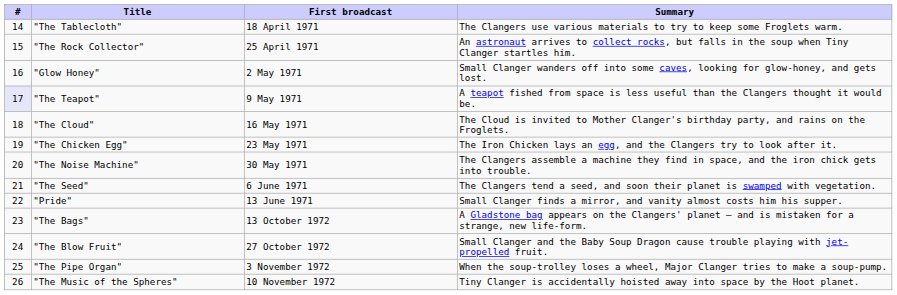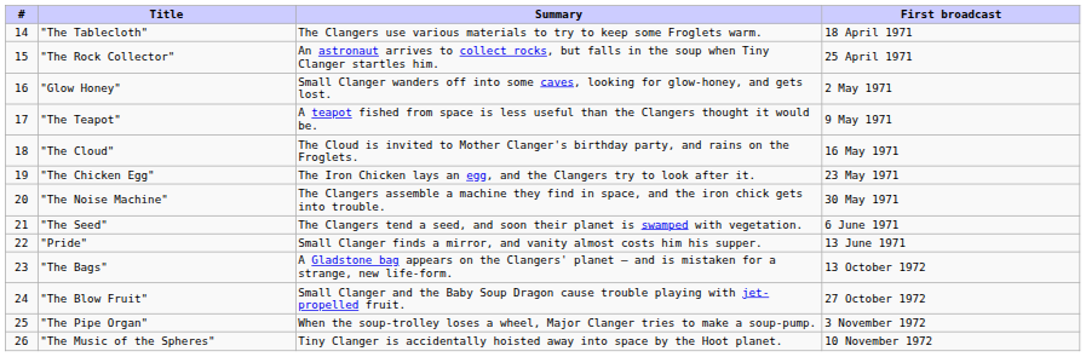columns swapped: First broadcast <-> Summary
"The Teapot" | #: lavender background -> no background
